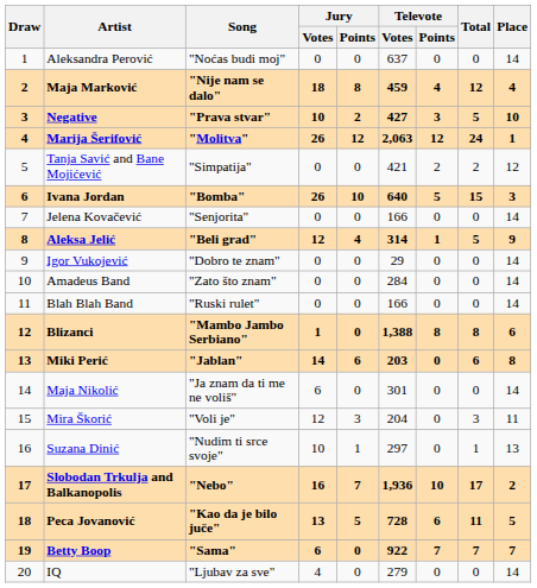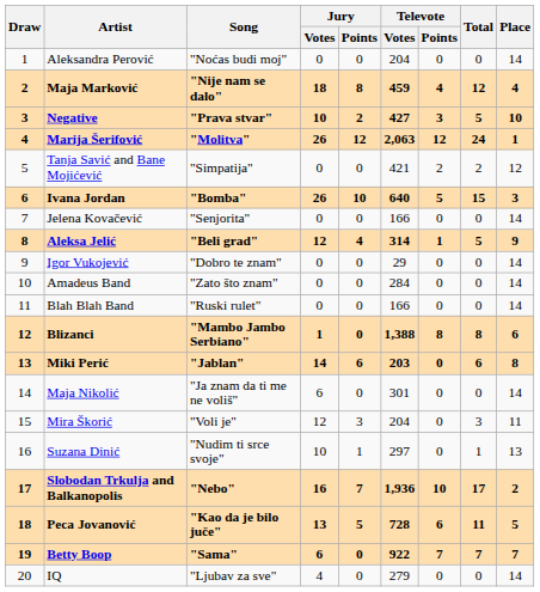Aleksandra Perović | Televote / Votes: 637 -> 204
